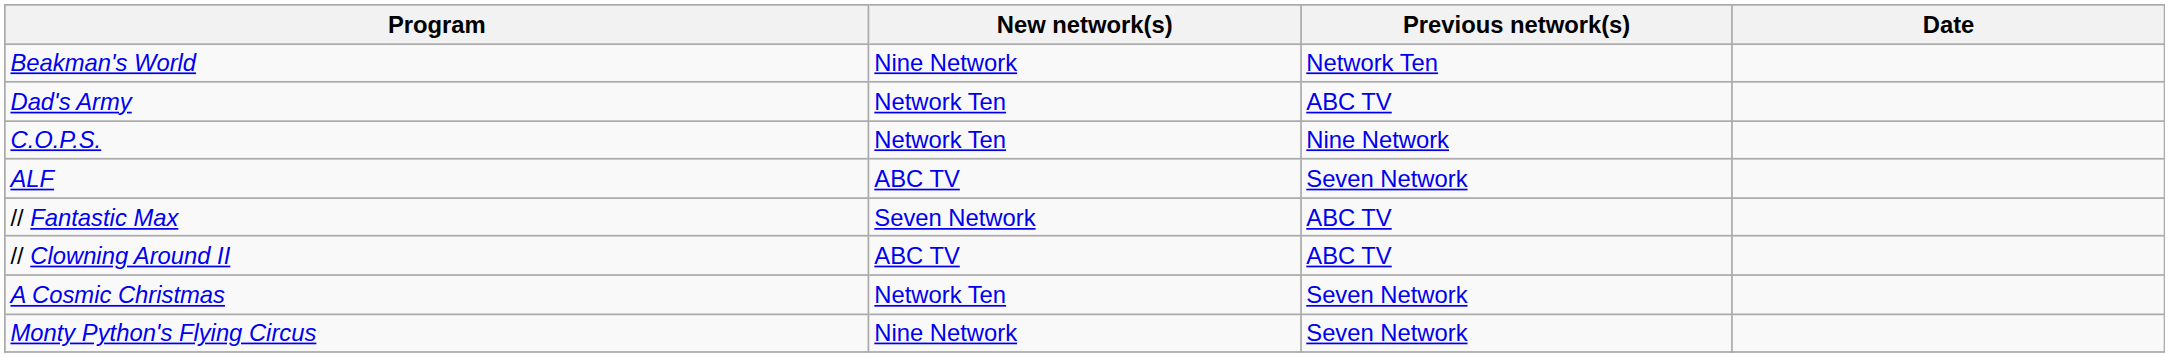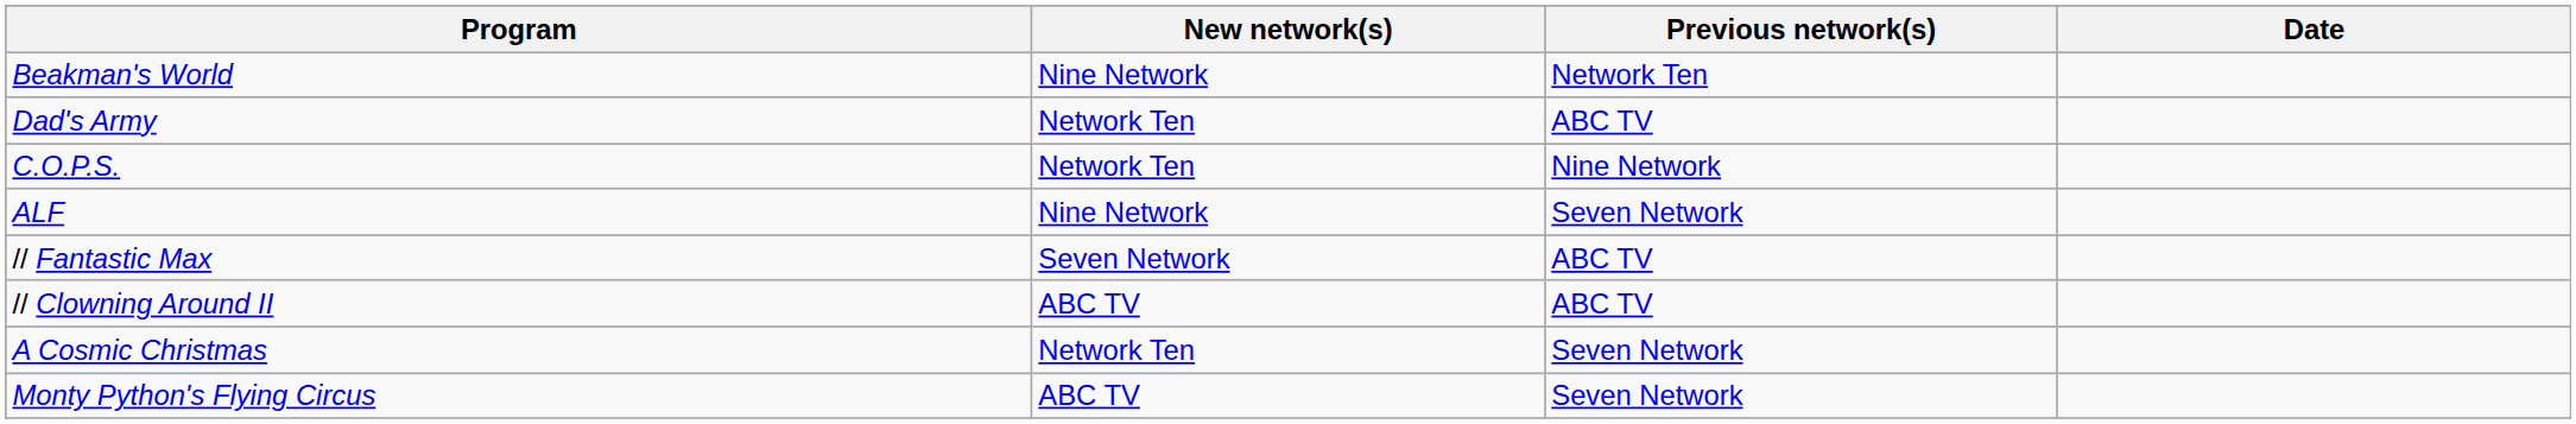ALF | New network(s): ABC TV -> Nine Network
Monty Python's Flying Circus | New network(s): Nine Network -> ABC TV
